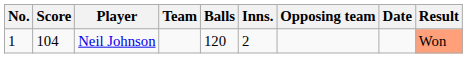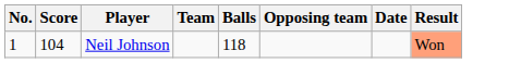- column: Inns. | 2
Neil Johnson | Balls: 120 -> 118
